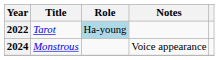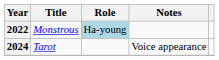2022 | Title: Tarot -> Monstrous
2024 | Title: Monstrous -> Tarot
